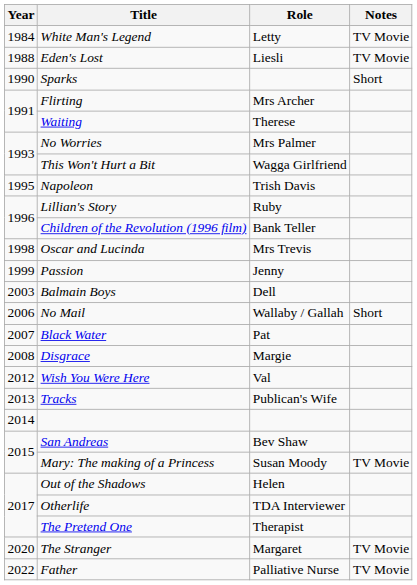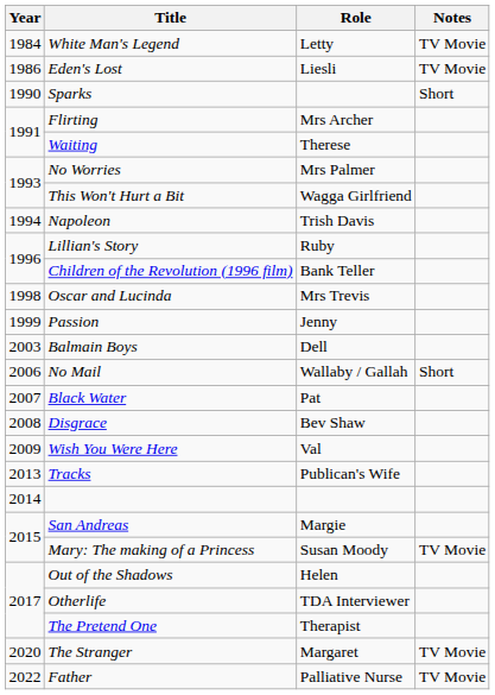Eden's Lost | Year: 1988 -> 1986
Napoleon | Year: 1995 -> 1994
Disgrace | Role: Margie -> Bev Shaw
Wish You Were Here | Year: 2012 -> 2009
San Andreas | Role: Bev Shaw -> Margie
